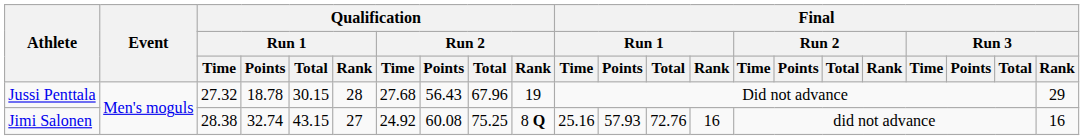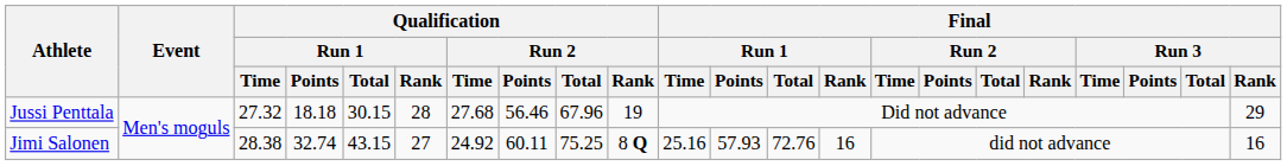Jussi Penttala | Qualification / Run 1 / Points: 18.78 -> 18.18
Jussi Penttala | Qualification / Run 2 / Points: 56.43 -> 56.46
Jimi Salonen | Qualification / Run 2 / Points: 60.08 -> 60.11
